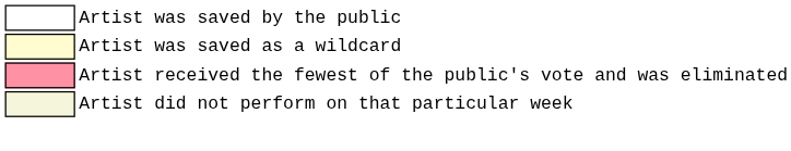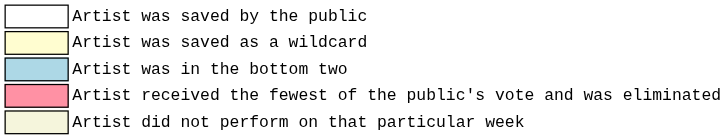+ row: Artist was in the bottom two
